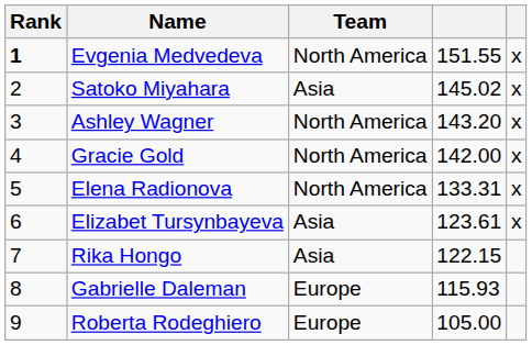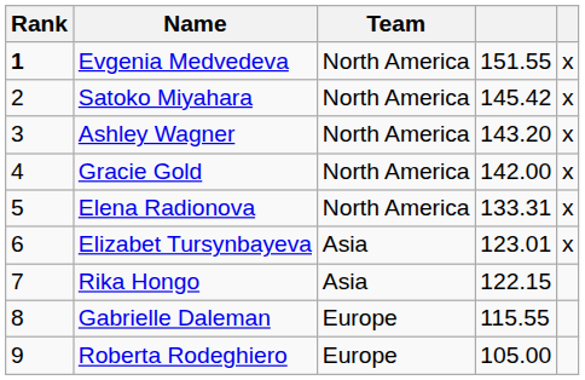Satoko Miyahara | Team: Asia -> North America
Satoko Miyahara | column 4: 145.02 -> 145.42
Elizabet Tursynbayeva | column 4: 123.61 -> 123.01
Gabrielle Daleman | column 4: 115.93 -> 115.55
